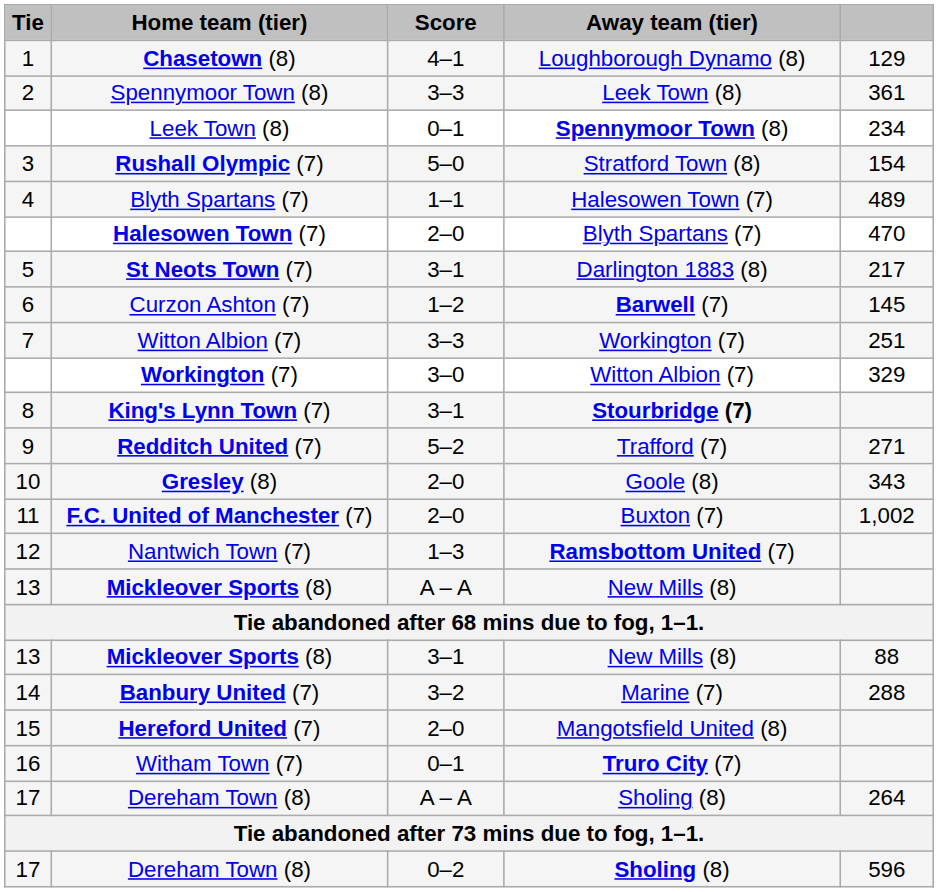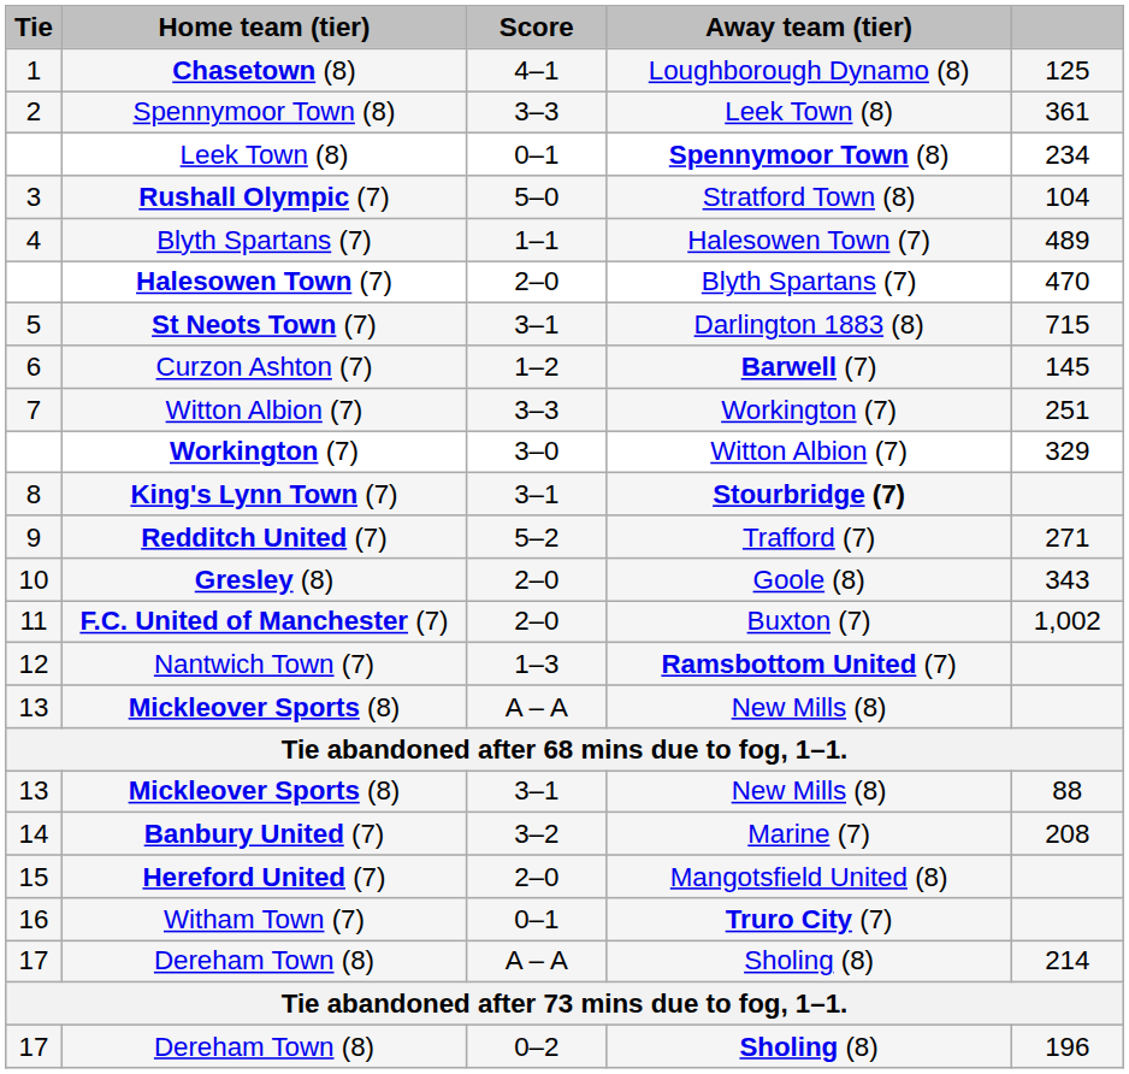Chasetown (8) | column 5: 129 -> 125
Rushall Olympic (7) | column 5: 154 -> 104
St Neots Town (7) | column 5: 217 -> 715
Banbury United (7) | column 5: 288 -> 208
Dereham Town (8) / A – A | column 5: 264 -> 214
Dereham Town (8) / 0–2 | column 5: 596 -> 196
